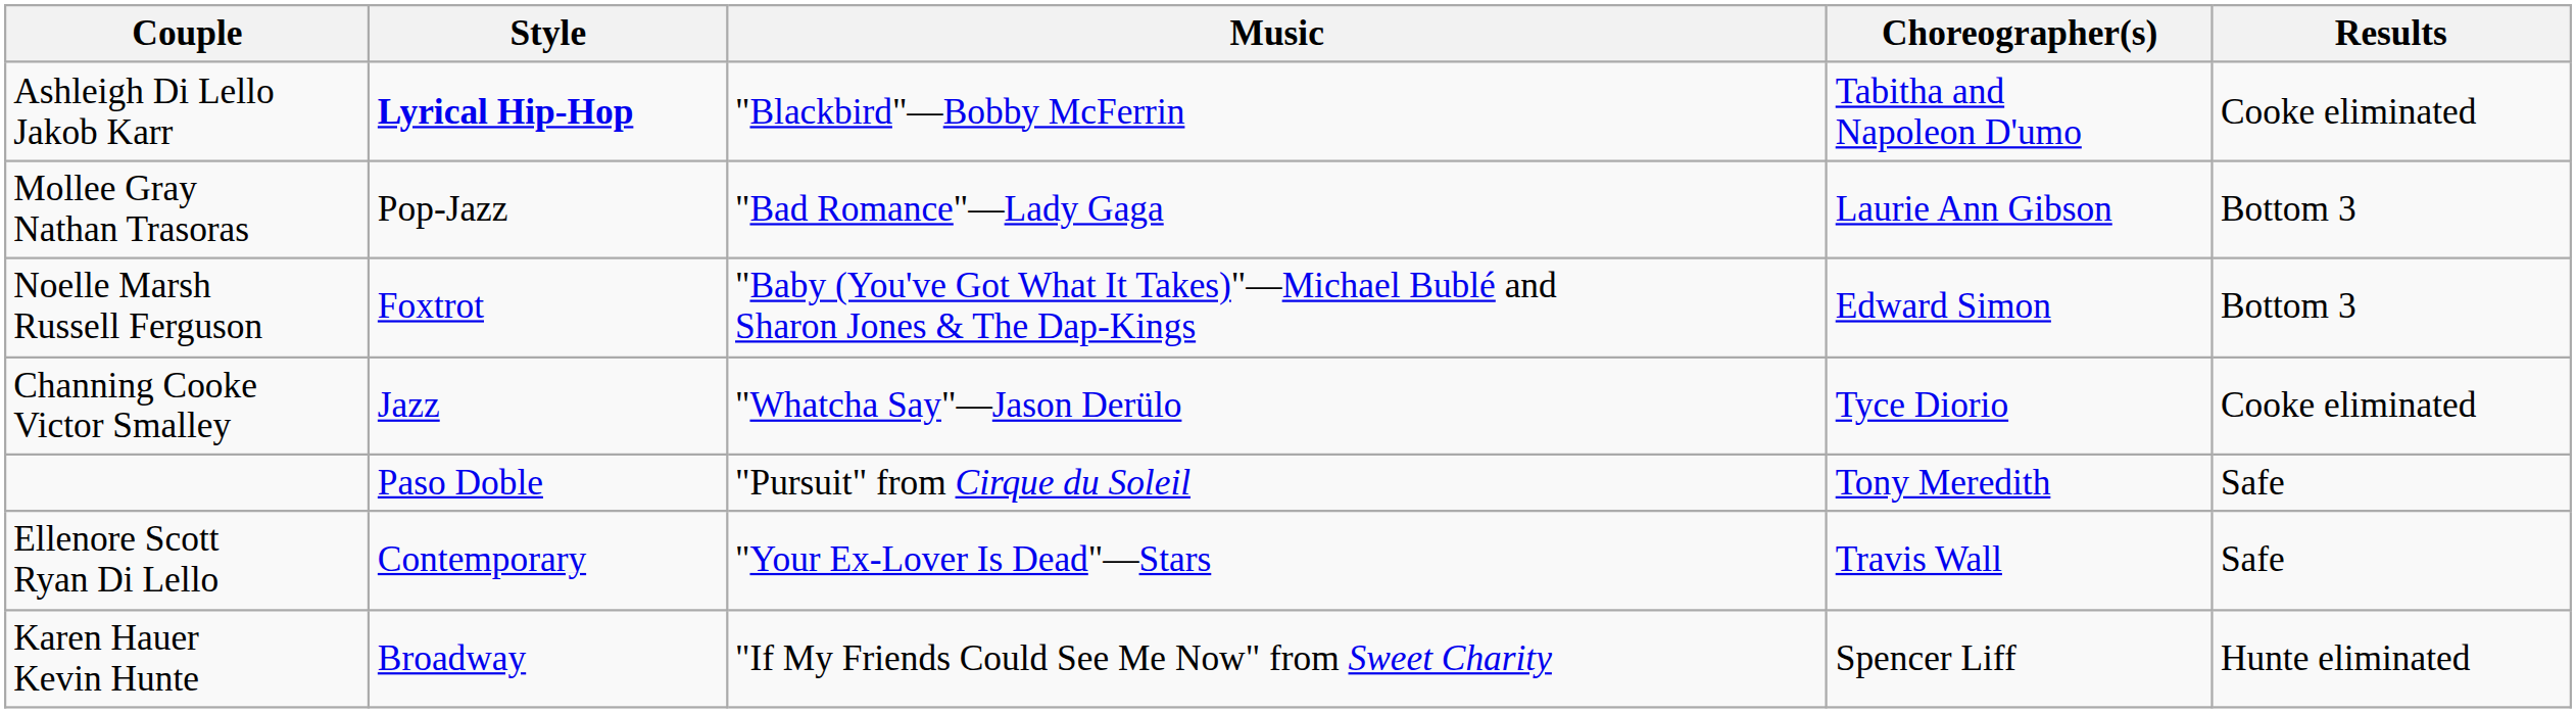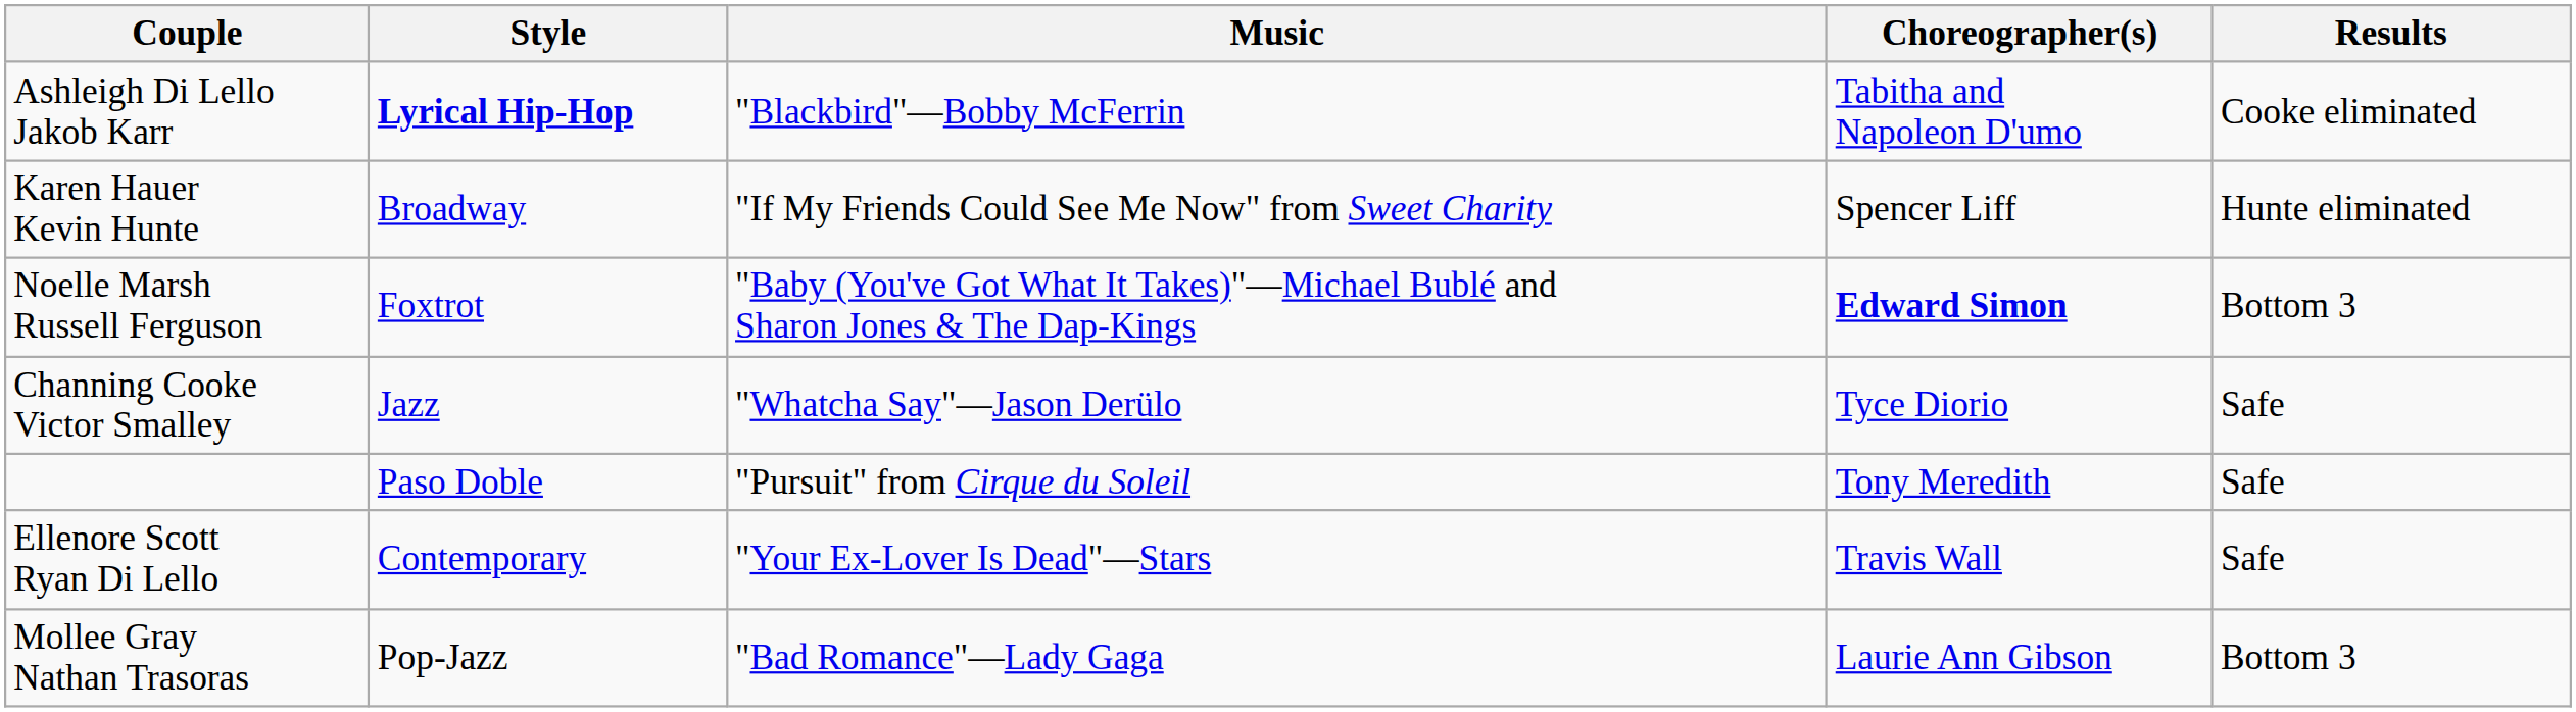rows swapped: Karen Hauer Kevin Hunte <-> Mollee Gray Nathan Trasoras
Noelle Marsh Russell Ferguson | Choreographer(s): normal -> bold
Channing Cooke Victor Smalley | Results: Cooke eliminated -> Safe
